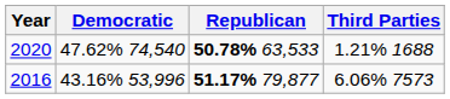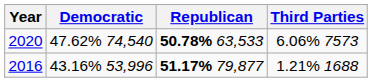2020 | Third Parties: 1.21% 1688 -> 6.06% 7573
2016 | Third Parties: 6.06% 7573 -> 1.21% 1688
